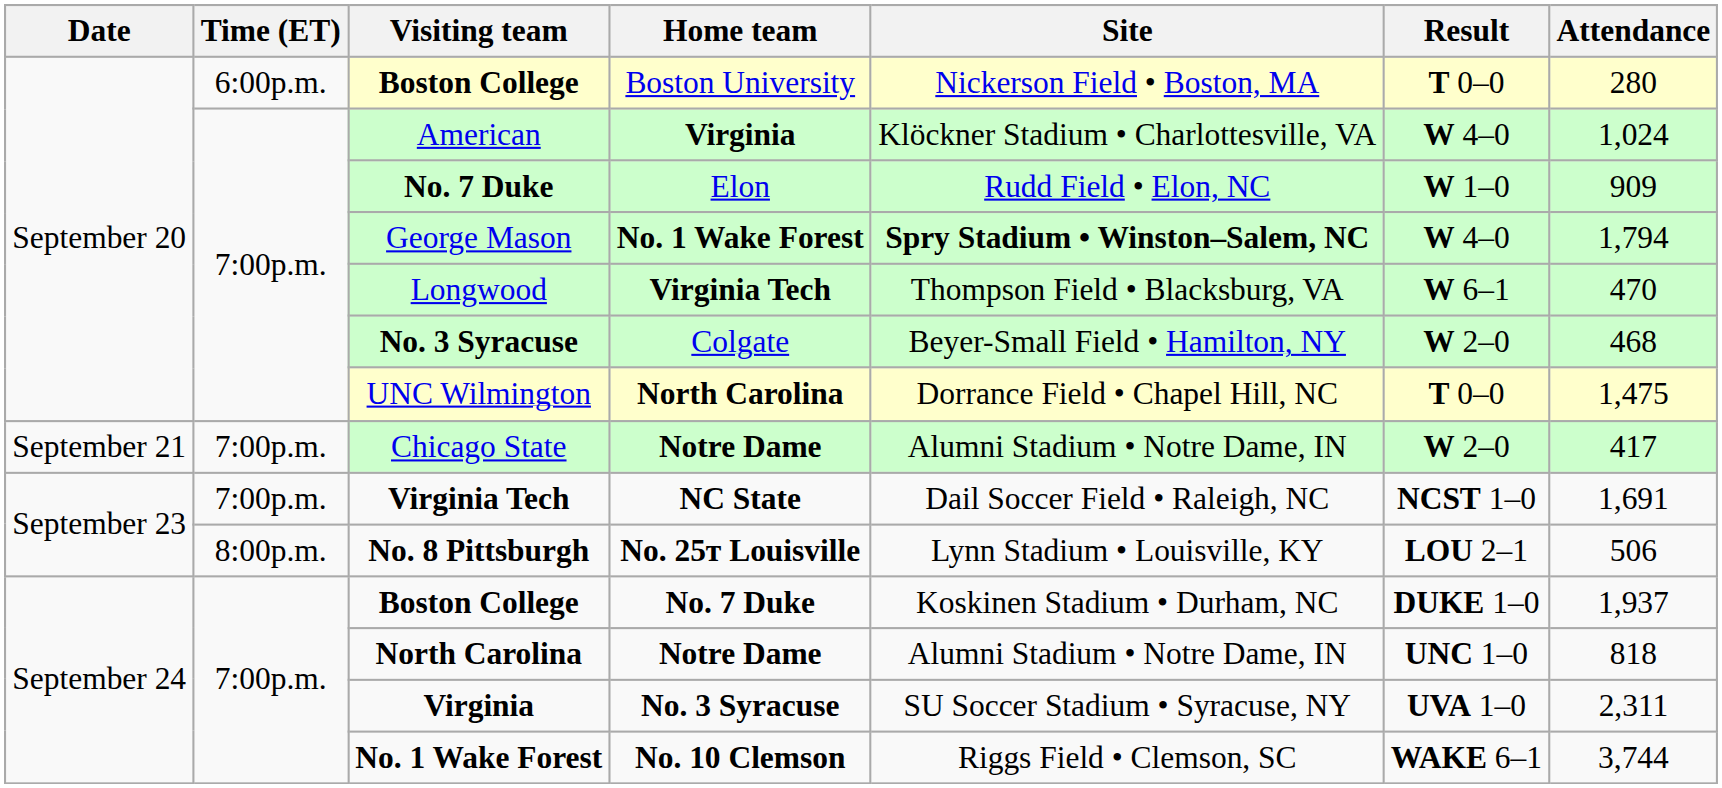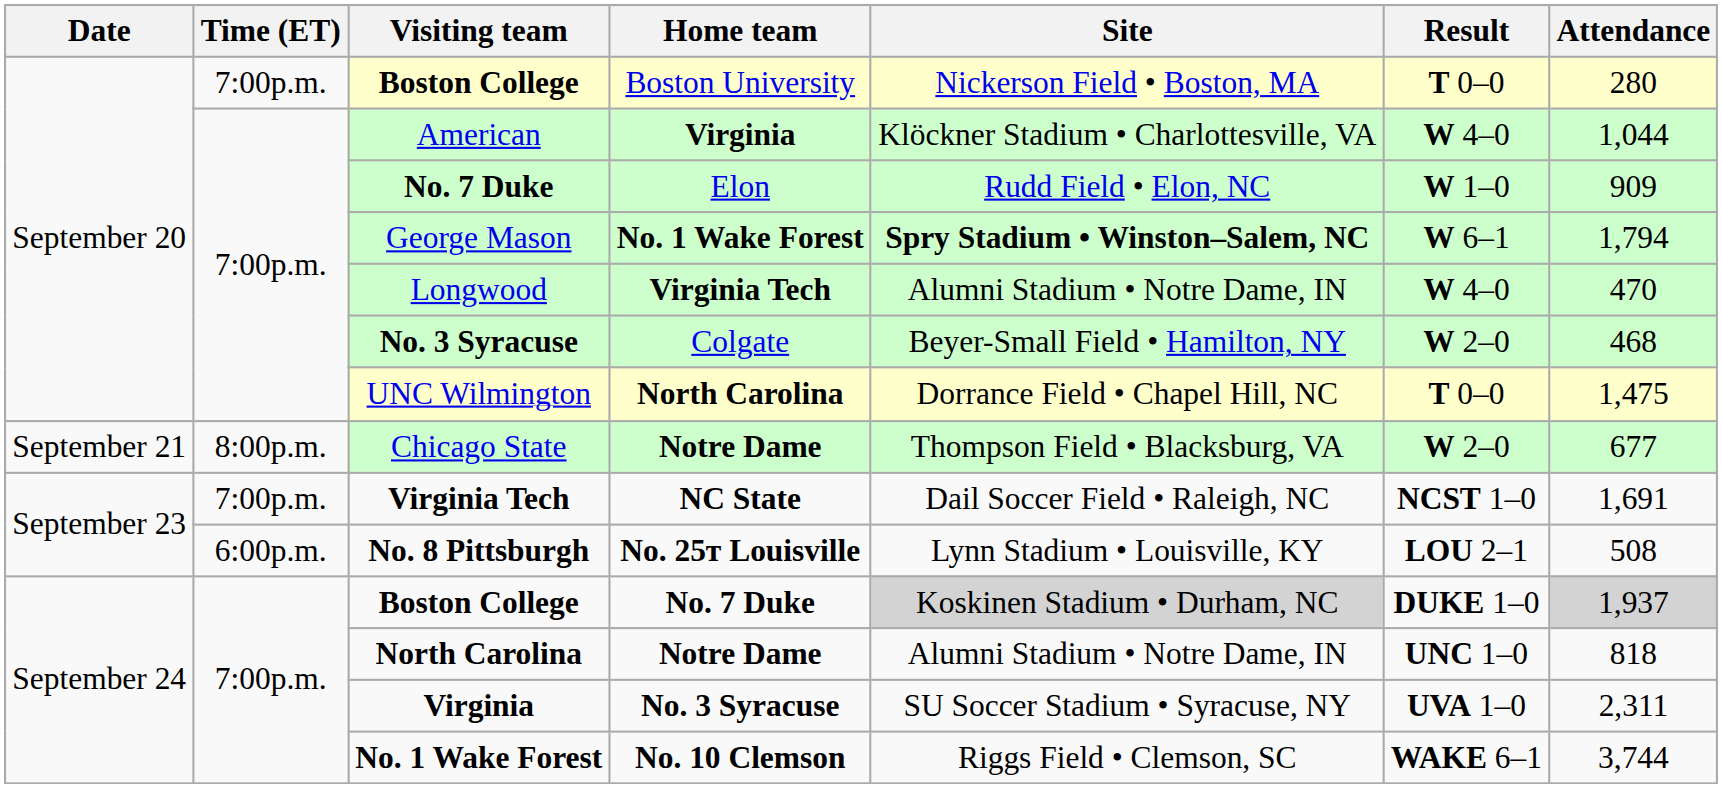Boston College / Boston University | Time (ET): 6:00p.m. -> 7:00p.m.
American | Attendance: 1,024 -> 1,044
George Mason | Result: W 4–0 -> W 6–1
Longwood | Site: Thompson Field • Blacksburg, VA -> Alumni Stadium • Notre Dame, IN
Longwood | Result: W 6–1 -> W 4–0
Chicago State | Time (ET): 7:00p.m. -> 8:00p.m.
Chicago State | Site: Alumni Stadium • Notre Dame, IN -> Thompson Field • Blacksburg, VA
Chicago State | Attendance: 417 -> 677
No. 8 Pittsburgh | Time (ET): 8:00p.m. -> 6:00p.m.
No. 8 Pittsburgh | Attendance: 506 -> 508
Boston College / No. 7 Duke | Site: no background -> lightgrey background
Boston College / No. 7 Duke | Attendance: no background -> lightgrey background
